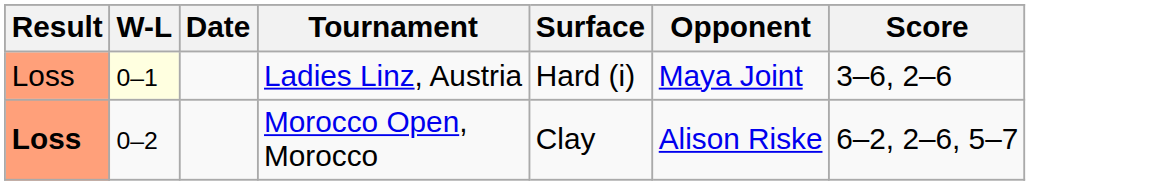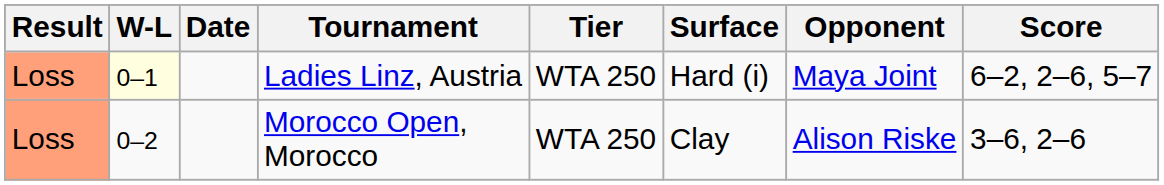+ column: Tier | WTA 250 | WTA 250
Ladies Linz, Austria | Score: 3–6, 2–6 -> 6–2, 2–6, 5–7
Morocco Open, Morocco | Result: bold -> normal
Morocco Open, Morocco | Score: 6–2, 2–6, 5–7 -> 3–6, 2–6
